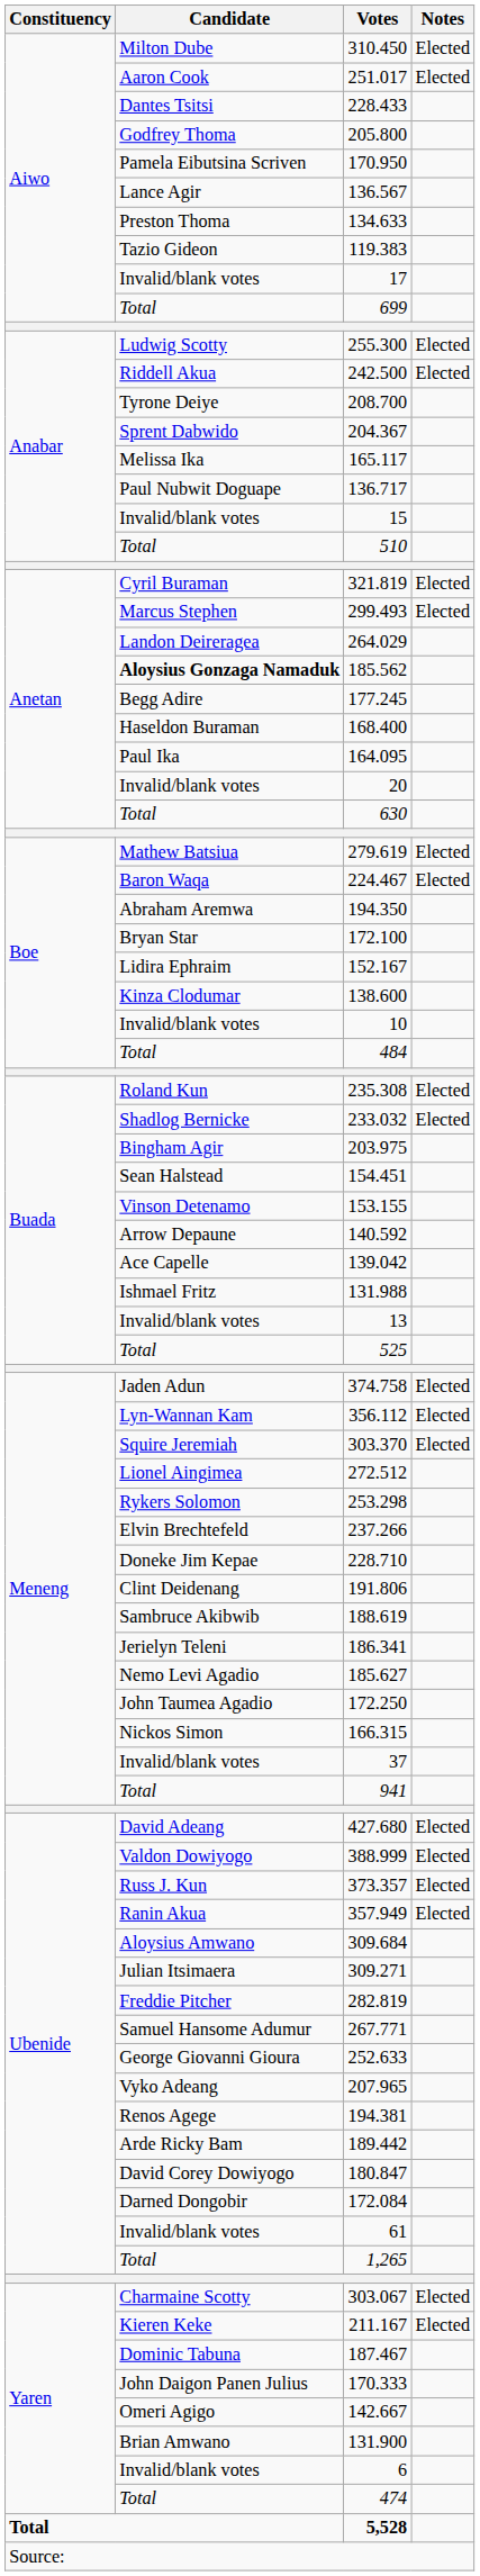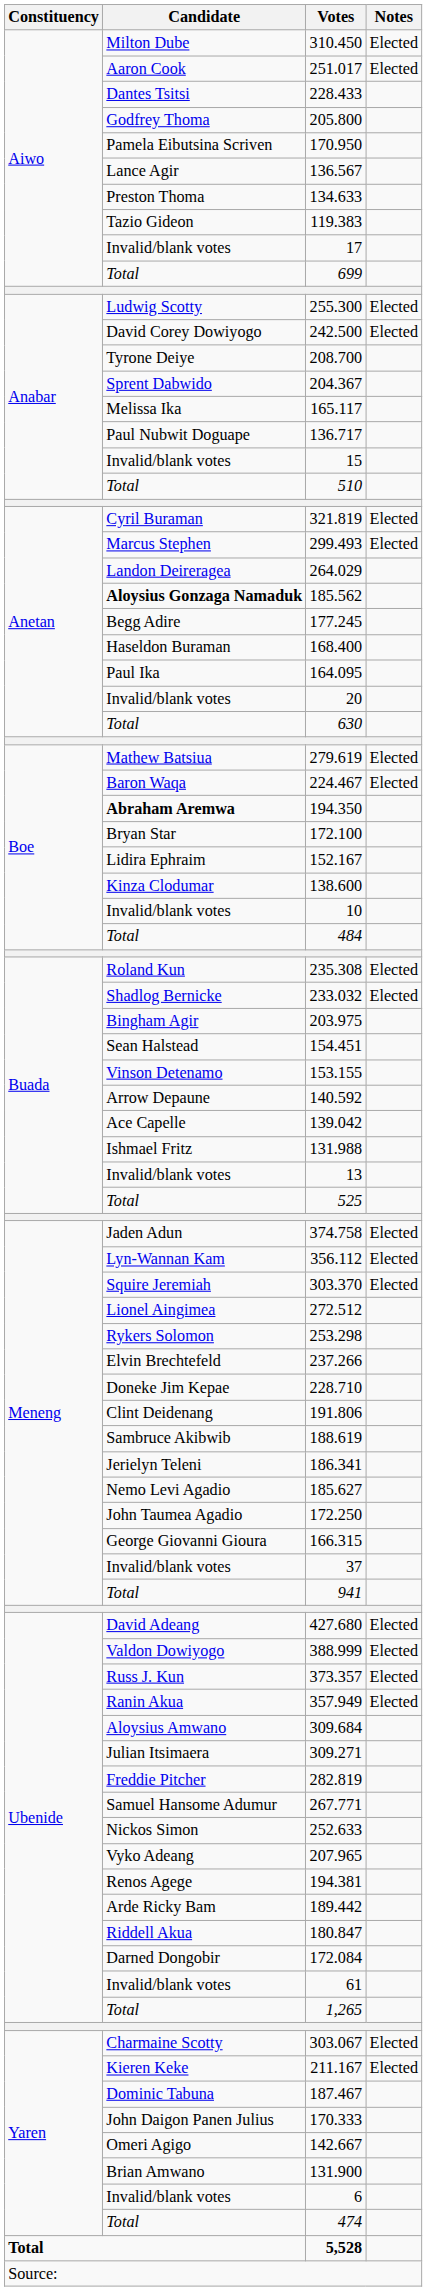242.500 | Candidate: Riddell Akua -> David Corey Dowiyogo
194.350 | Candidate: normal -> bold
166.315 | Candidate: Nickos Simon -> George Giovanni Gioura
252.633 | Candidate: George Giovanni Gioura -> Nickos Simon
180.847 | Candidate: David Corey Dowiyogo -> Riddell Akua
